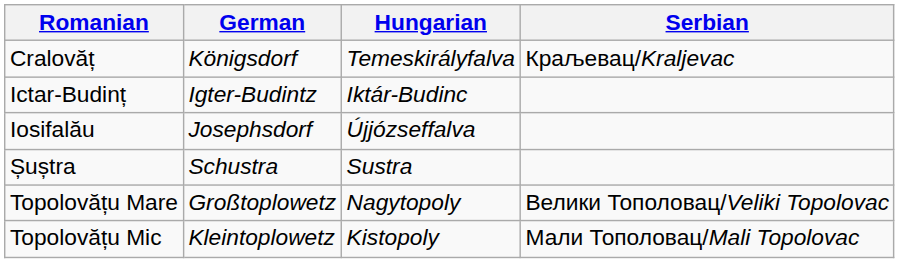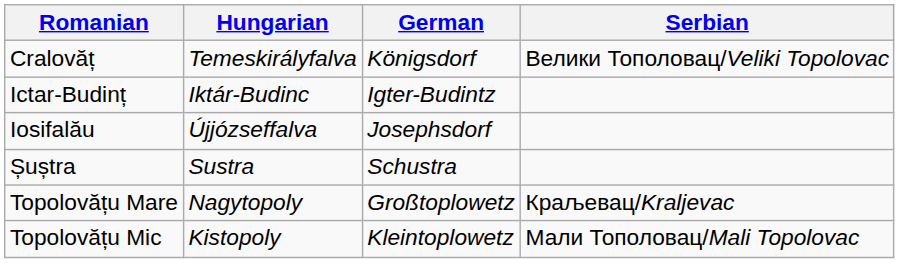columns swapped: Hungarian <-> German
Cralovăț | Serbian: Краљевац/Kraljevac -> Велики Тополовац/Veliki Topolovac
Topolovățu Mare | Serbian: Велики Тополовац/Veliki Topolovac -> Краљевац/Kraljevac
